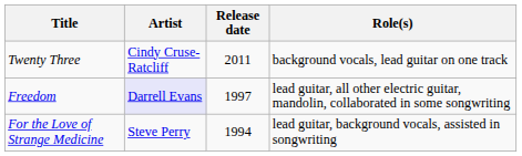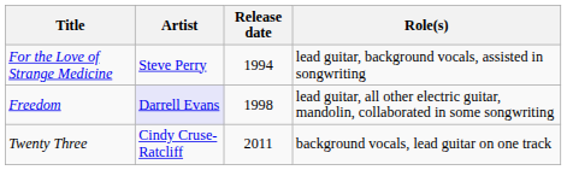rows swapped: For the Love of Strange Medicine <-> Twenty Three
Freedom | Release date: 1997 -> 1998
